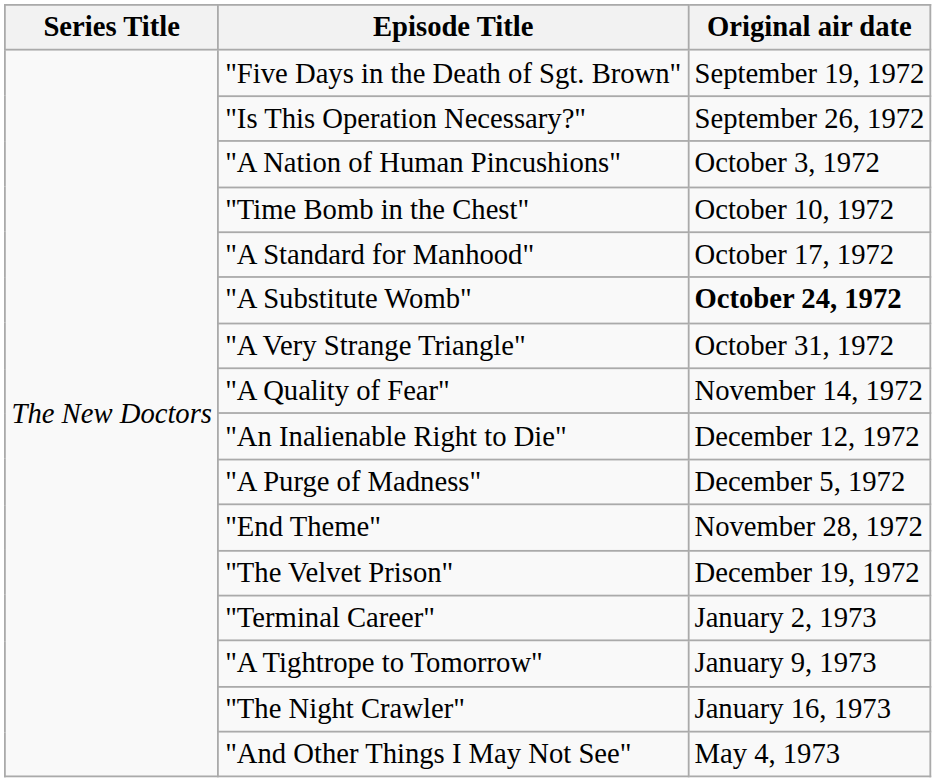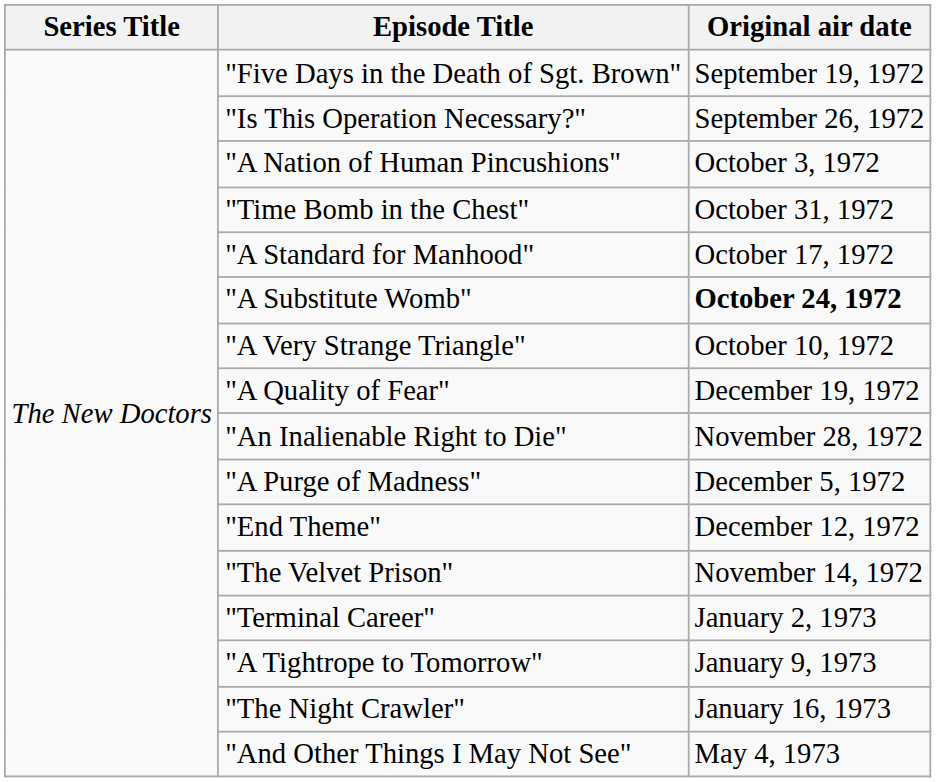"Time Bomb in the Chest" | Original air date: October 10, 1972 -> October 31, 1972
"A Very Strange Triangle" | Original air date: October 31, 1972 -> October 10, 1972
"A Quality of Fear" | Original air date: November 14, 1972 -> December 19, 1972
"An Inalienable Right to Die" | Original air date: December 12, 1972 -> November 28, 1972
"End Theme" | Original air date: November 28, 1972 -> December 12, 1972
"The Velvet Prison" | Original air date: December 19, 1972 -> November 14, 1972
